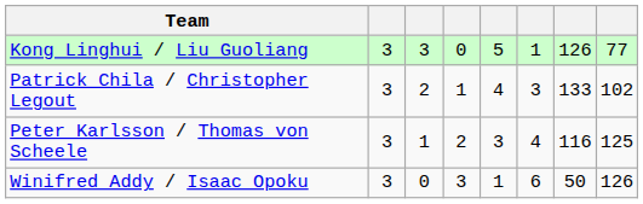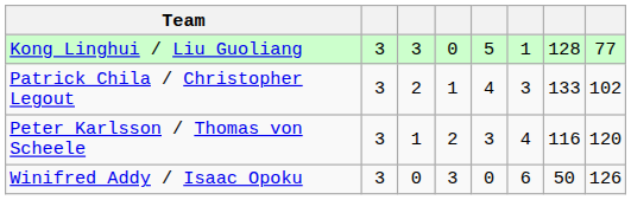Kong Linghui / Liu Guoliang | column 7: 126 -> 128
Peter Karlsson / Thomas von Scheele | column 8: 125 -> 120
Winifred Addy / Isaac Opoku | column 5: 1 -> 0
